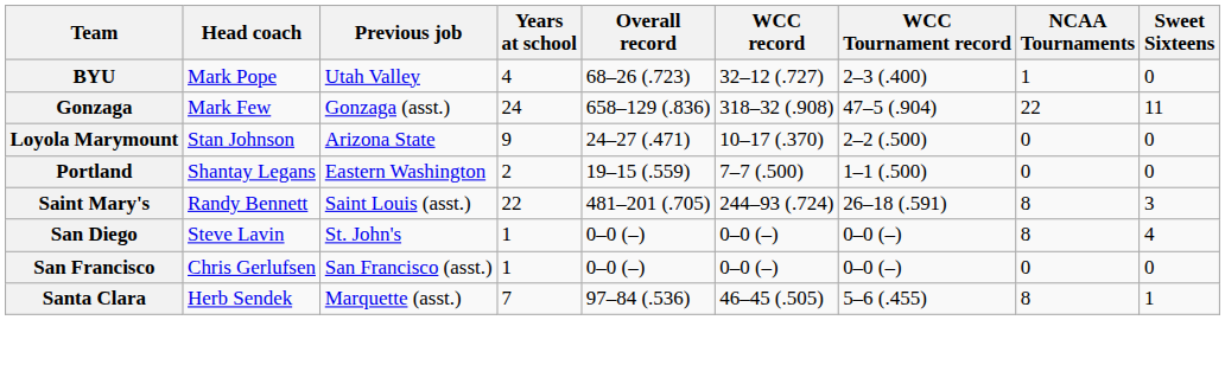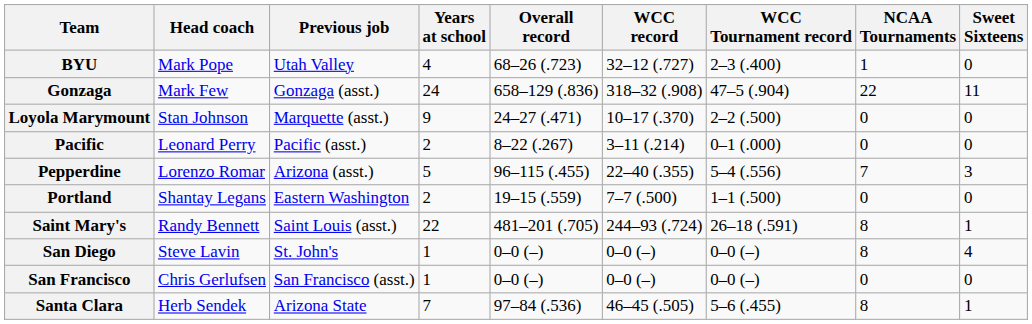Loyola Marymount | Previous job: Arizona State -> Marquette (asst.)
+ row: Pacific | Leonard Perry | Pacific (asst.) | 2 | 8–22 (.267) | 3–11 (.214) | 0–1 (.000) | 0 | 0
+ row: Pepperdine | Lorenzo Romar | Arizona (asst.) | 5 | 96–115 (.455) | 22–40 (.355) | 5–4 (.556) | 7 | 3
Saint Mary's | Sweet Sixteens: 3 -> 1
Santa Clara | Previous job: Marquette (asst.) -> Arizona State
